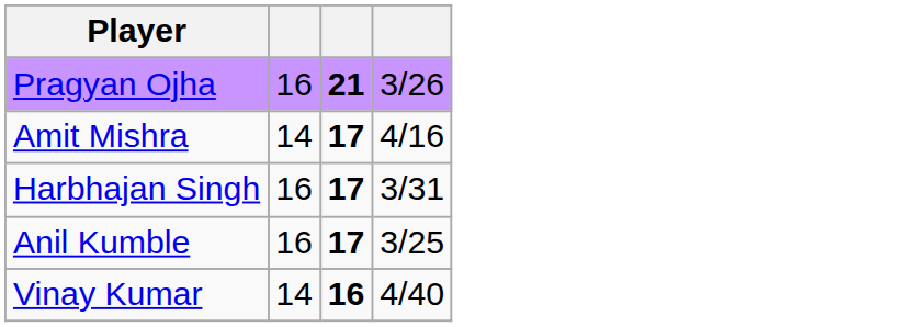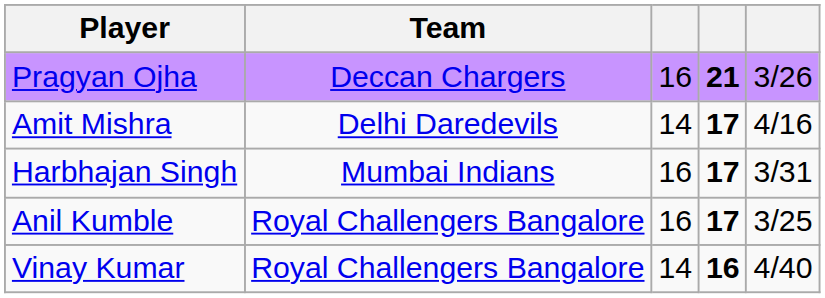+ column: Team | Deccan Chargers | Delhi Daredevils | Mumbai Indians | Royal Challengers Bangalore | Royal Challengers Bangalore
